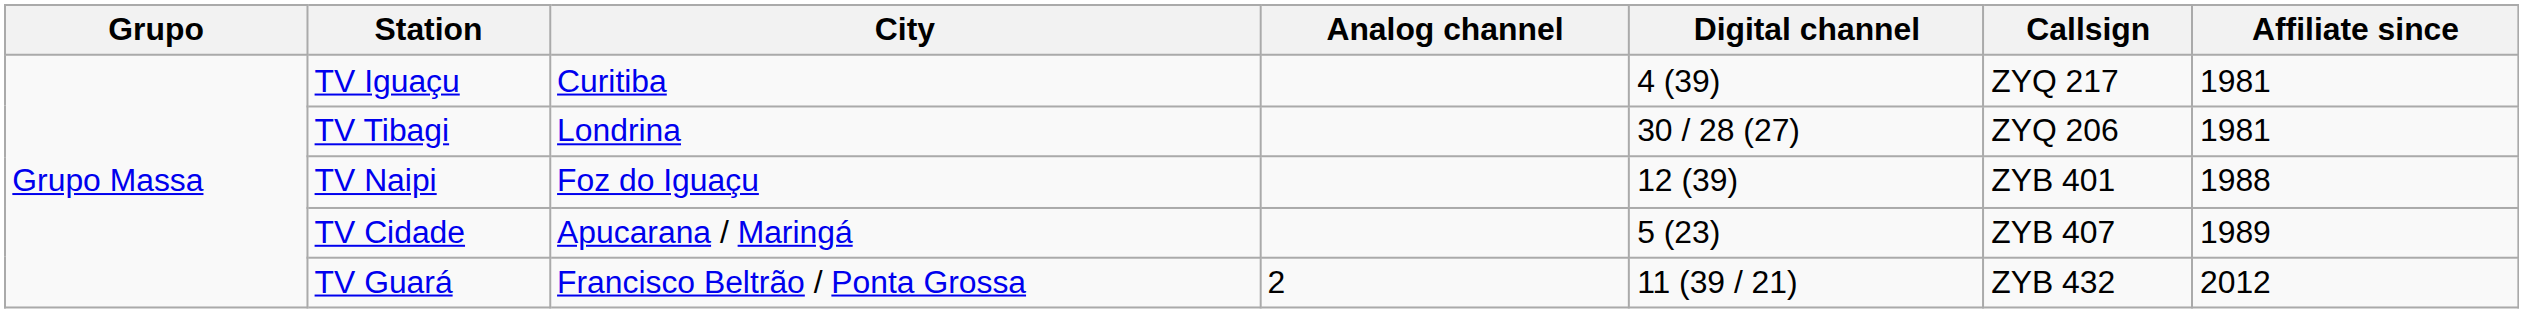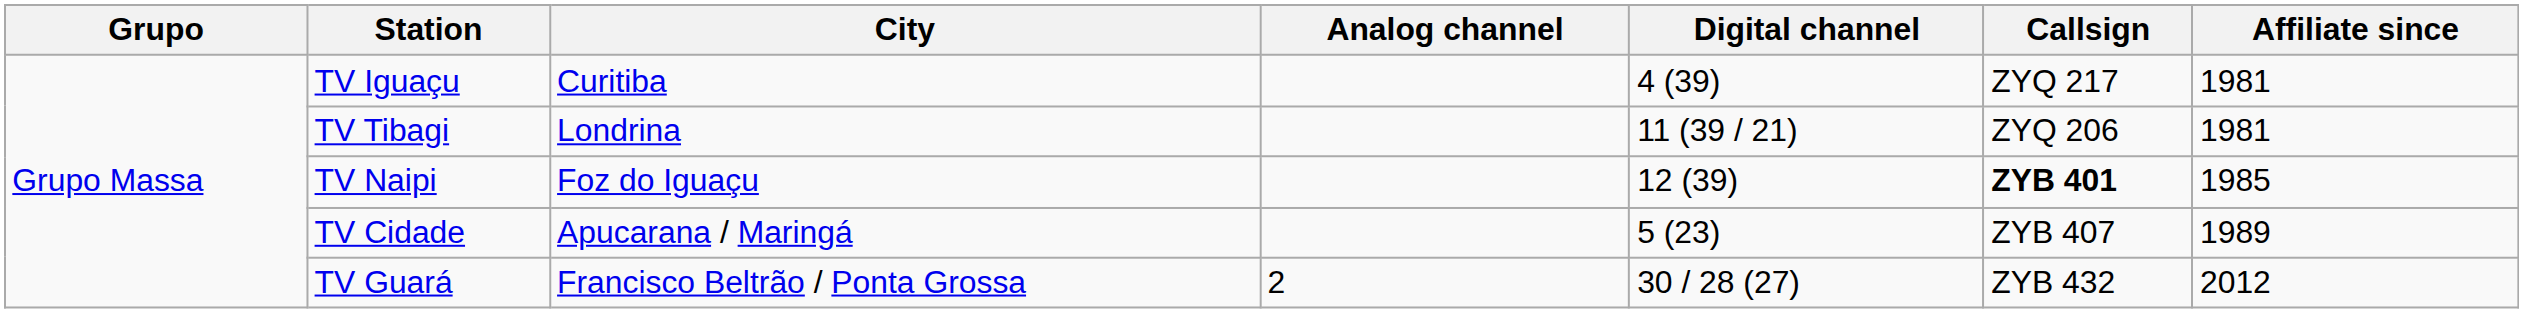TV Tibagi | Digital channel: 30 / 28 (27) -> 11 (39 / 21)
TV Naipi | Callsign: normal -> bold
TV Naipi | Affiliate since: 1988 -> 1985
TV Guará | Digital channel: 11 (39 / 21) -> 30 / 28 (27)
